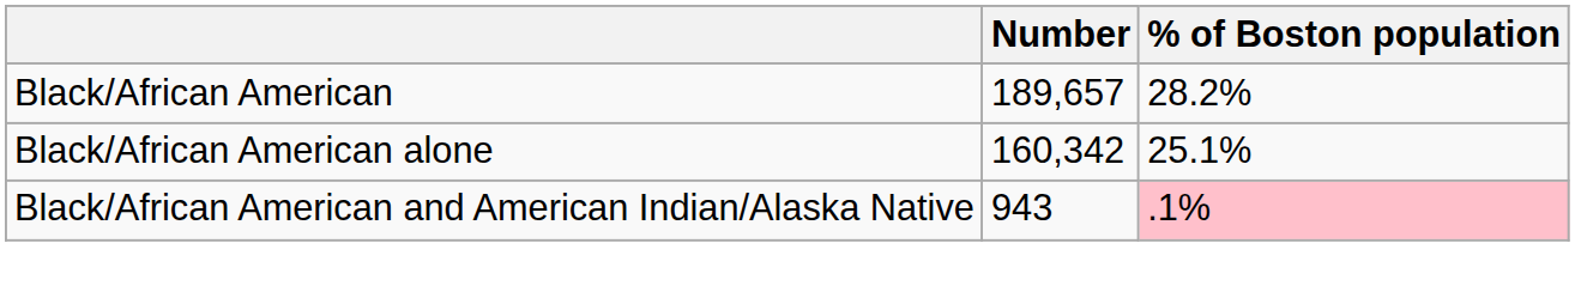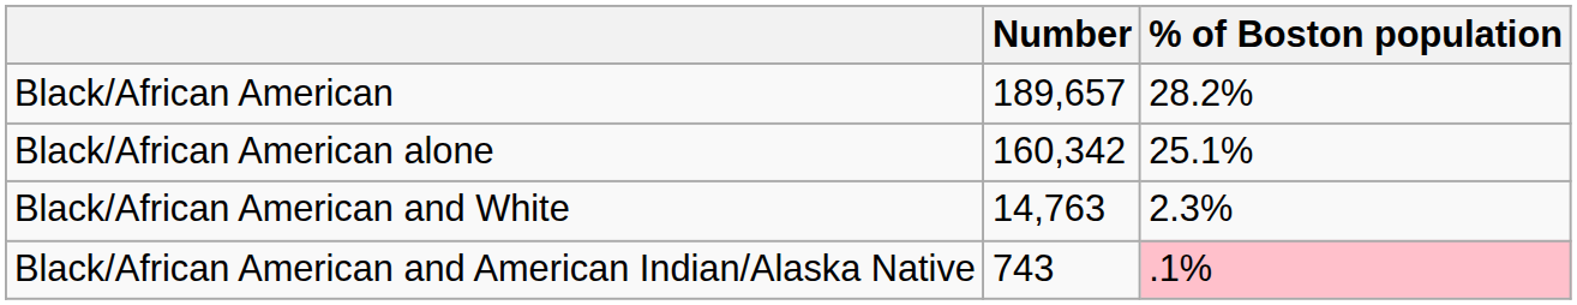+ row: Black/African American and White | 14,763 | 2.3%
Black/African American and American Indian/Alaska Native | Number: 943 -> 743
